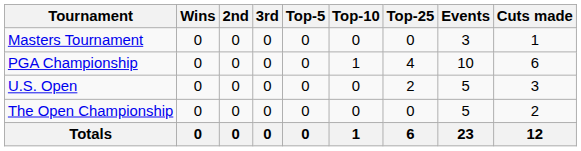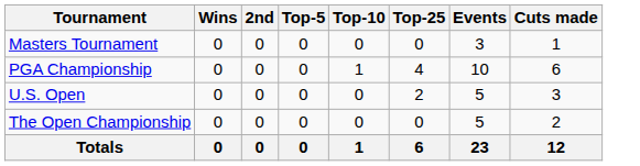- column: 3rd | 0 | 0 | 0 | 0 | 0
